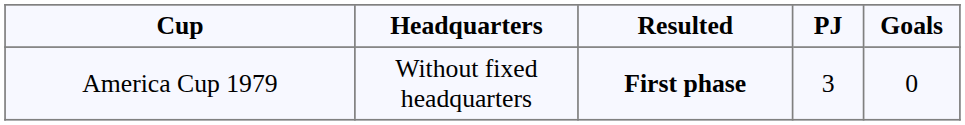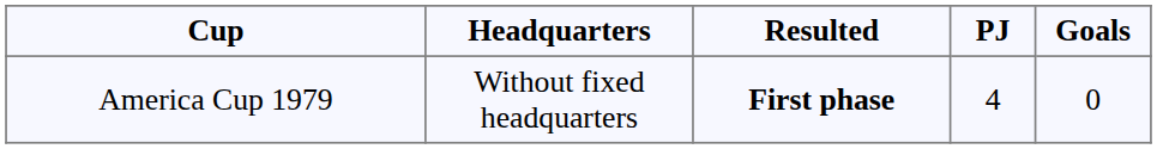America Cup 1979 | PJ: 3 -> 4
